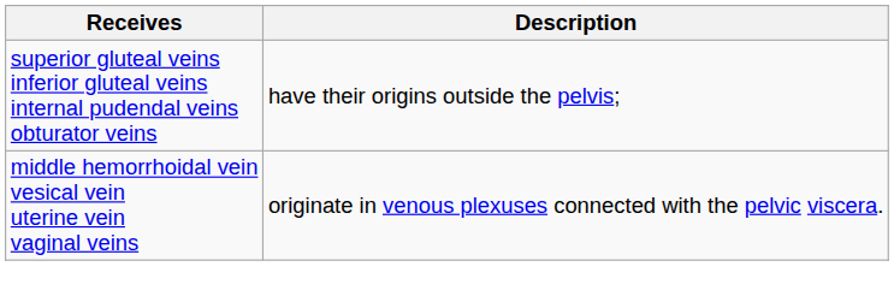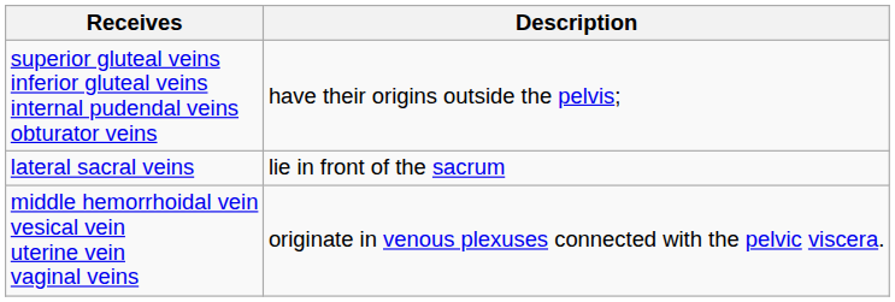+ row: lateral sacral veins | lie in front of the sacrum
